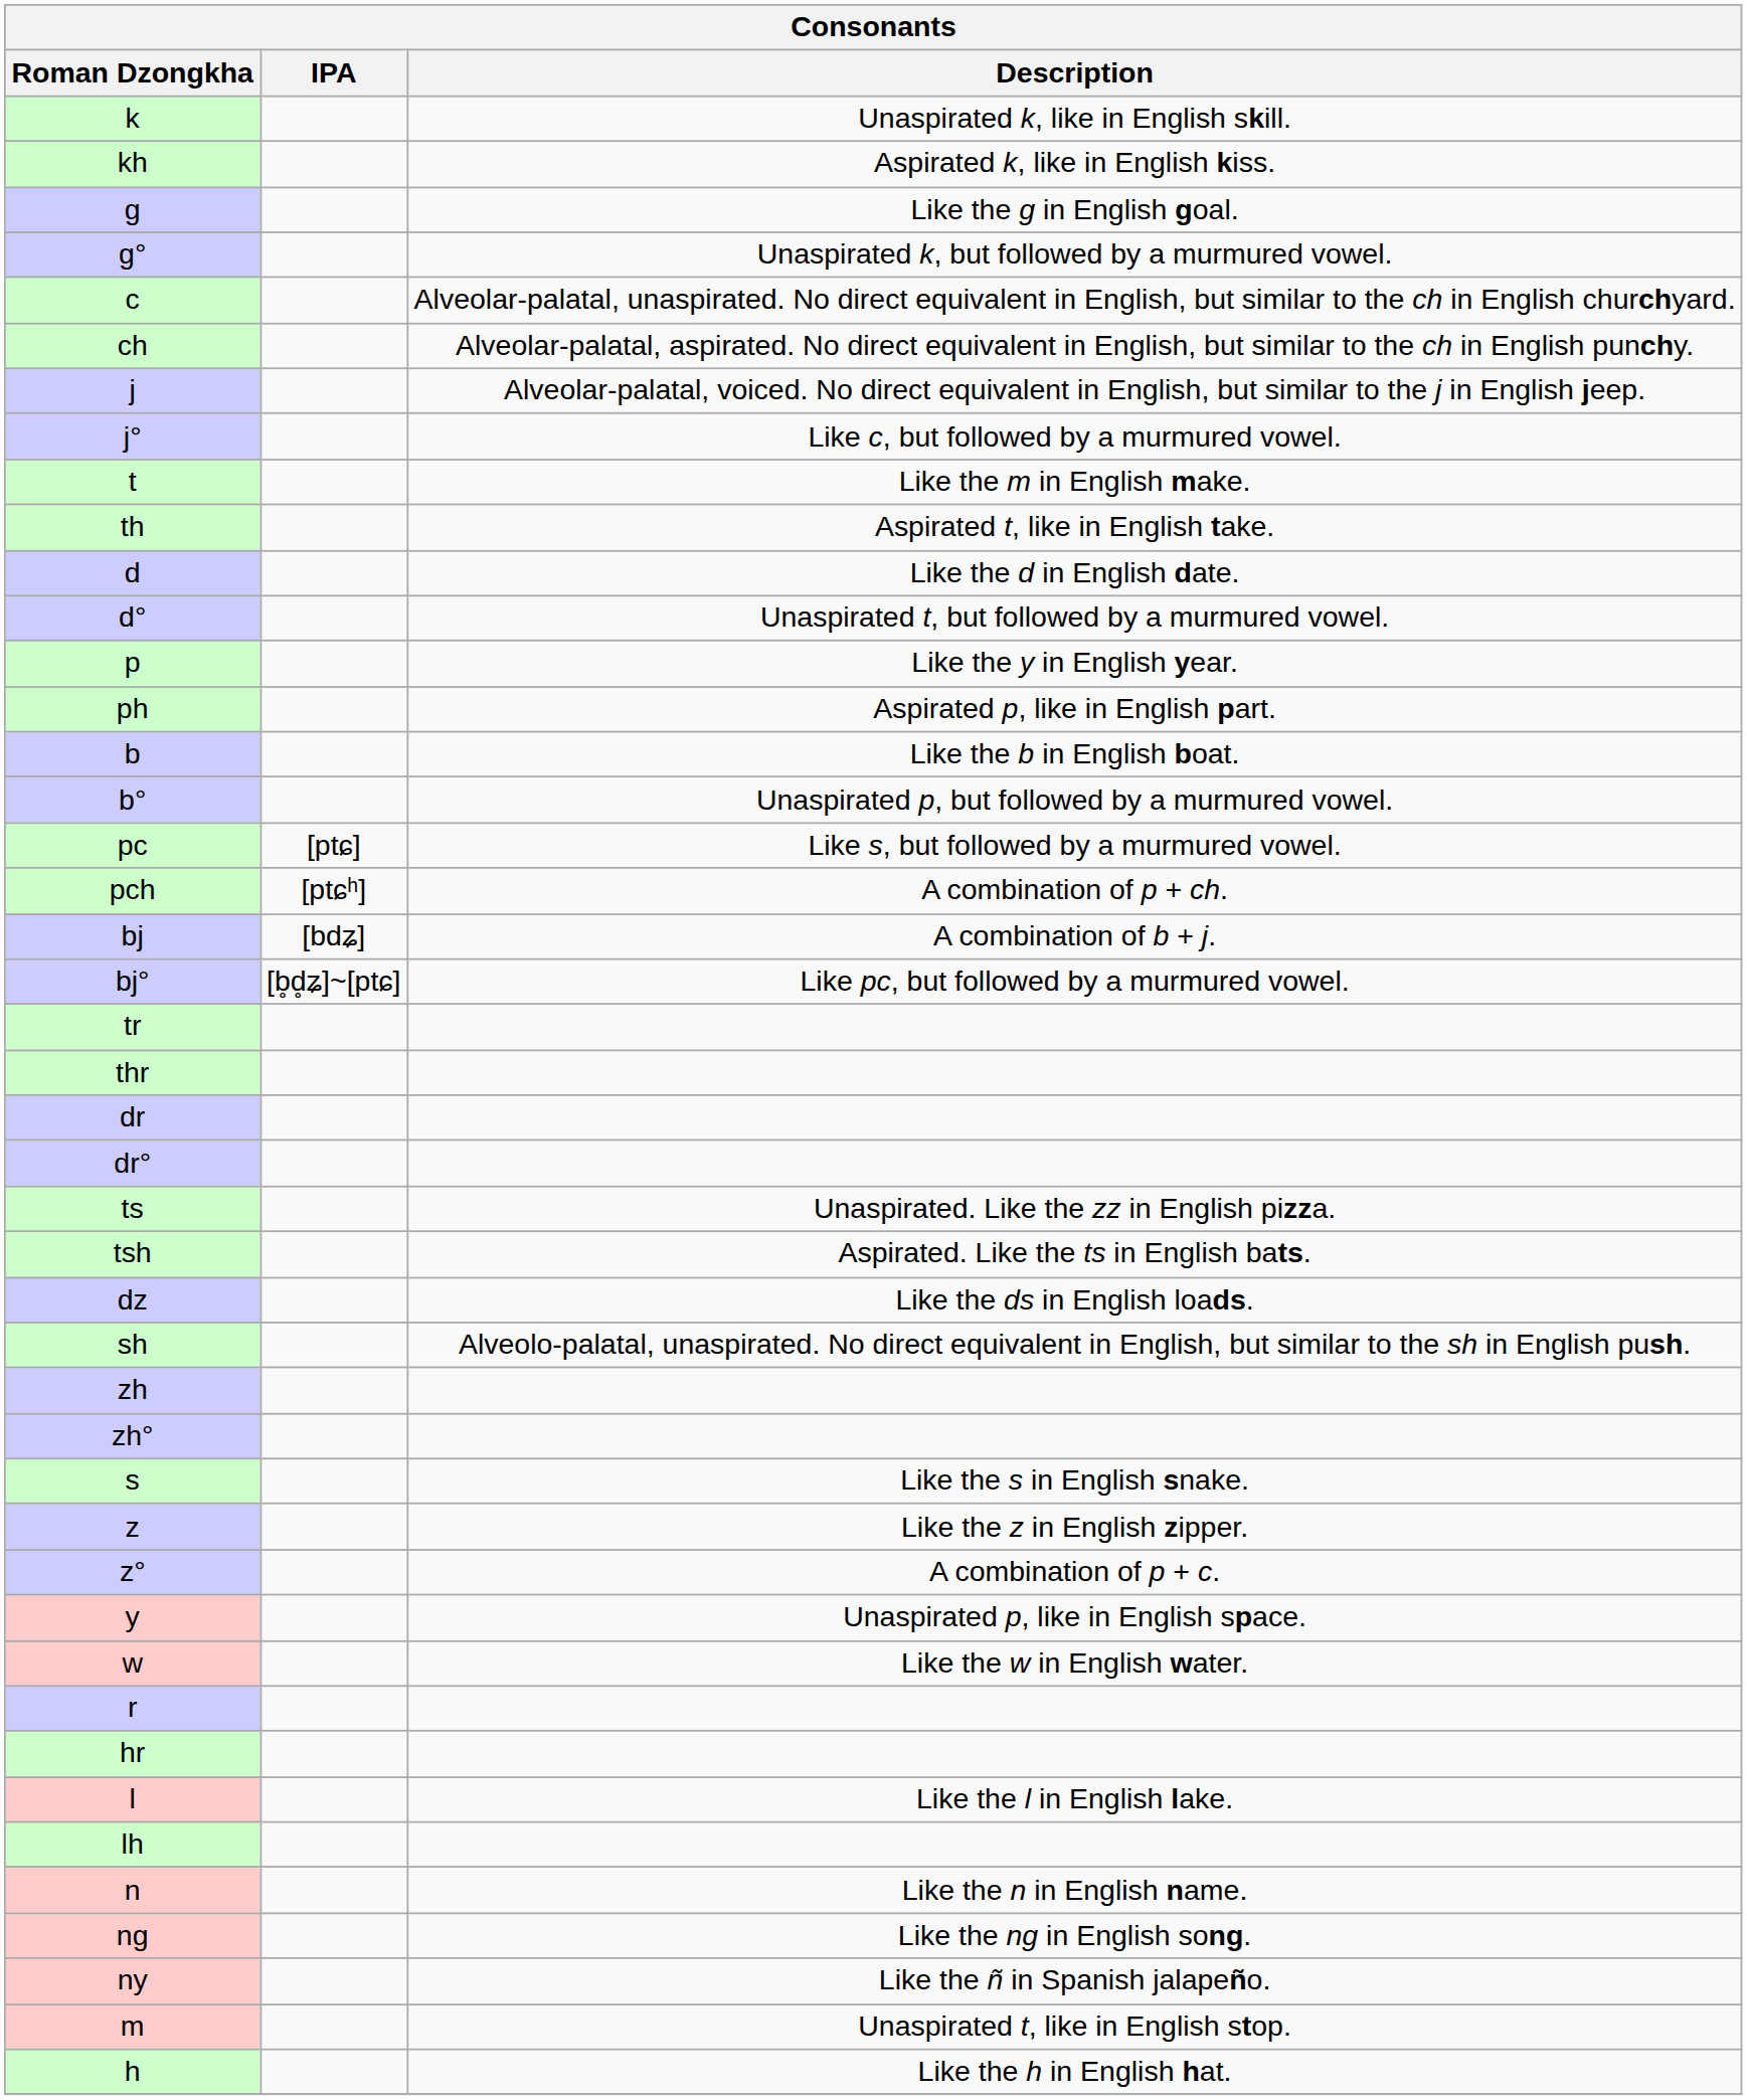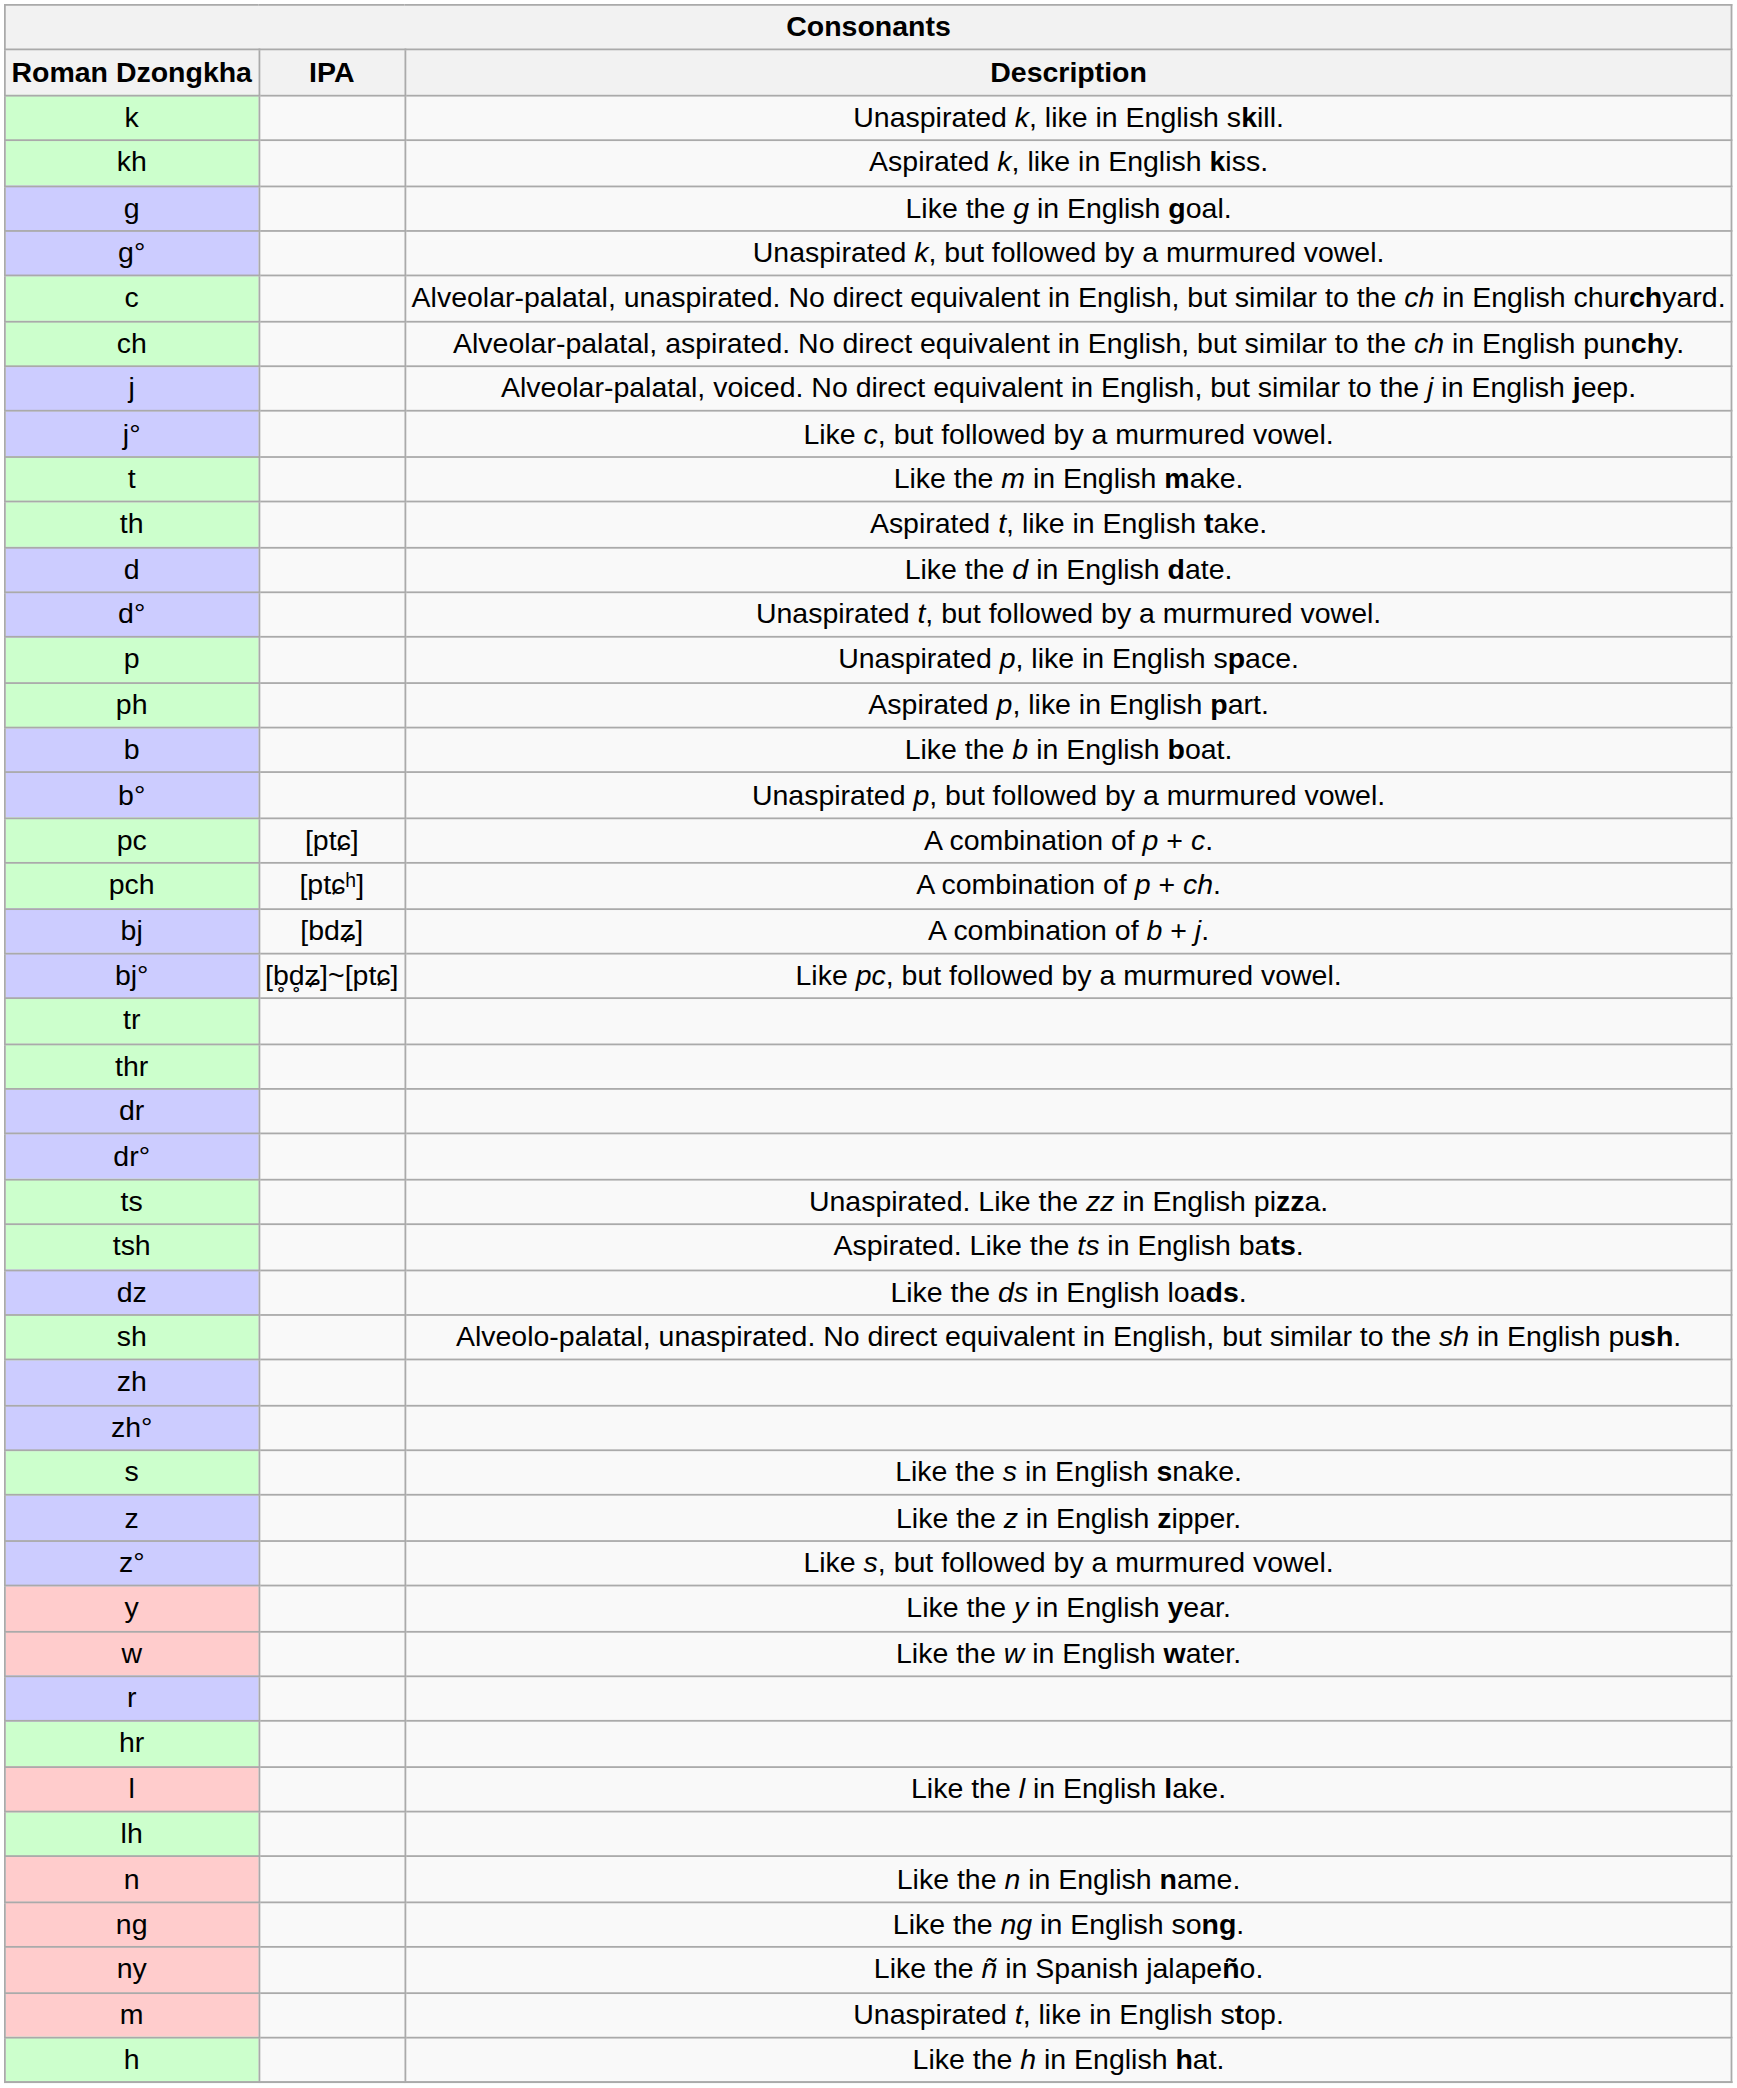p | Description: Like the y in English year. -> Unaspirated p, like in English space.
pc | Description: Like s, but followed by a murmured vowel. -> A combination of p + c.
z° | Description: A combination of p + c. -> Like s, but followed by a murmured vowel.
y | Description: Unaspirated p, like in English space. -> Like the y in English year.
